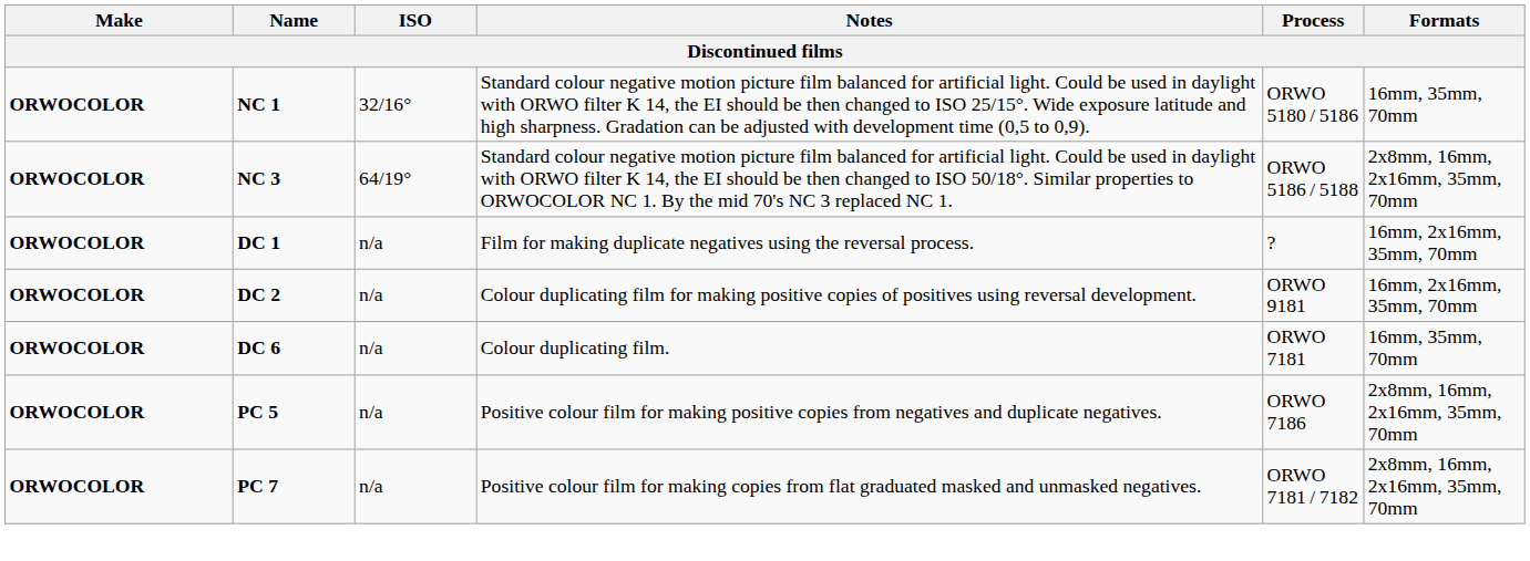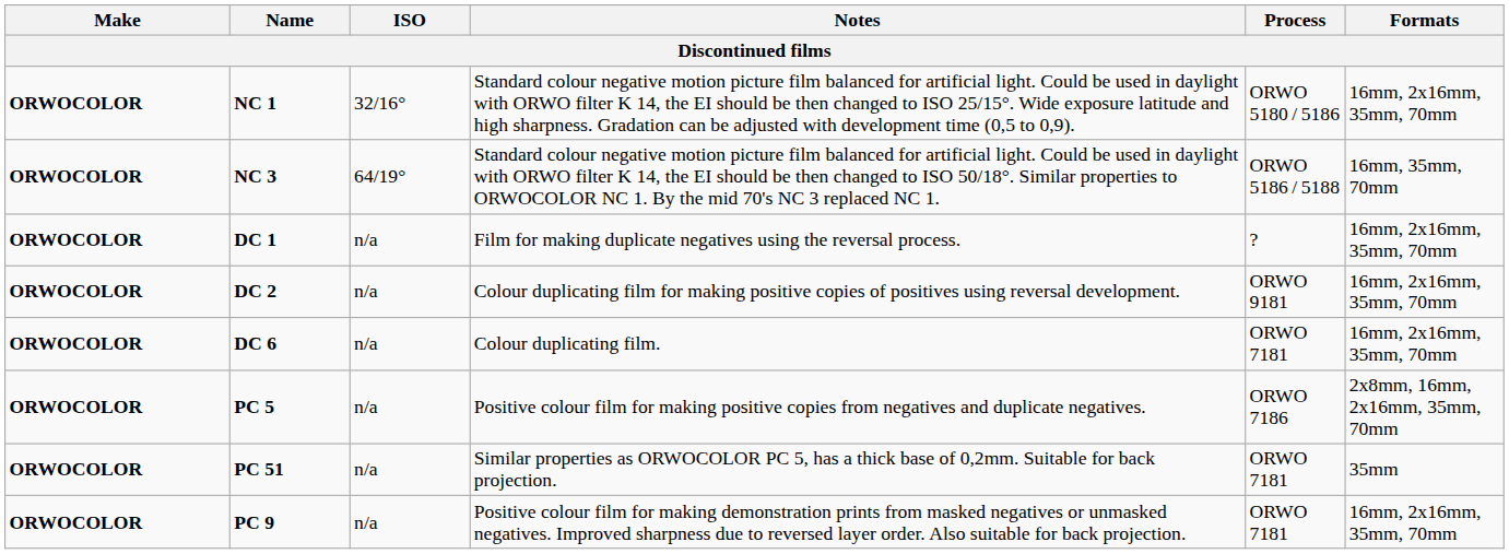NC 1 | Formats: 16mm, 35mm, 70mm -> 16mm, 2x16mm, 35mm, 70mm
NC 3 | Formats: 2x8mm, 16mm, 2x16mm, 35mm, 70mm -> 16mm, 35mm, 70mm
DC 6 | Formats: 16mm, 35mm, 70mm -> 16mm, 2x16mm, 35mm, 70mm
+ row: ORWOCOLOR | PC 51 | n/a | Similar properties as ORWOCOLOR PC 5, has a thick base of 0,2mm. Suitable for back projection. | ORWO 7181 | 35mm
- row: ORWOCOLOR | PC 7 | n/a | Positive colour film for making copies from flat graduated masked and unmasked negatives. | ORWO 7181 / 7182 | 2x8mm, 16mm, 2x16mm, 35mm, 70mm
+ row: ORWOCOLOR | PC 9 | n/a | Positive colour film for making demonstration prints from masked negatives or unmasked negatives. Improved sharpness due to reversed layer order. Also suitable for back projection. | ORWO 7181 | 16mm, 2x16mm, 35mm, 70mm
